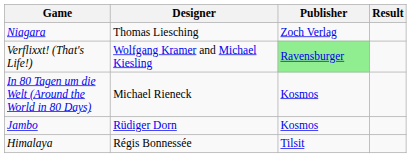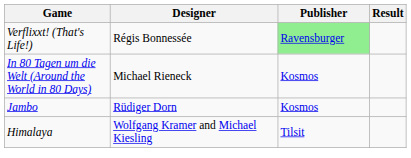- row: Niagara | Thomas Liesching | Zoch Verlag
Verflixxt! (That's Life!) | Designer: Wolfgang Kramer and Michael Kiesling -> Régis Bonnessée
Himalaya | Designer: Régis Bonnessée -> Wolfgang Kramer and Michael Kiesling
